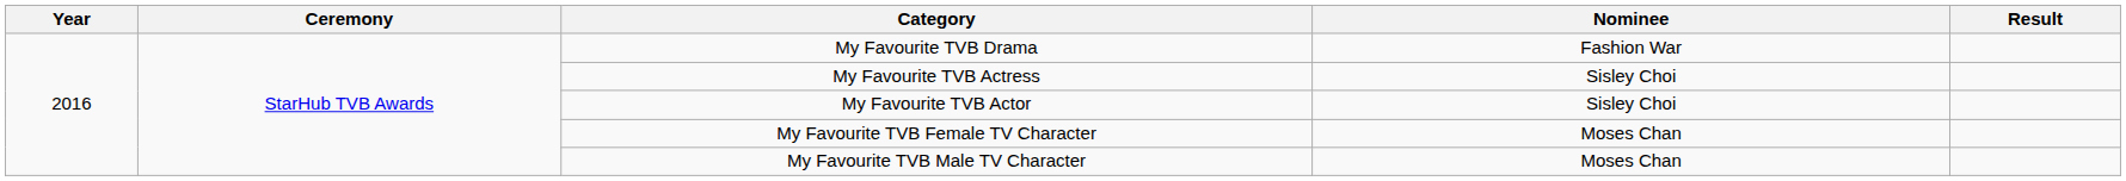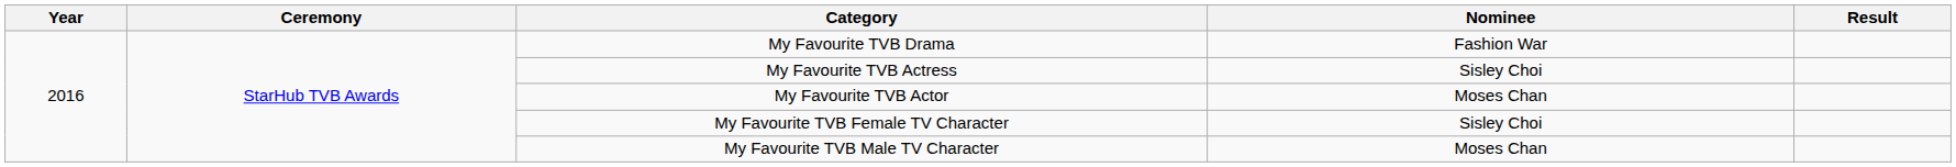My Favourite TVB Actor | Nominee: Sisley Choi -> Moses Chan
My Favourite TVB Female TV Character | Nominee: Moses Chan -> Sisley Choi
